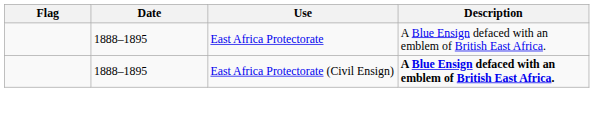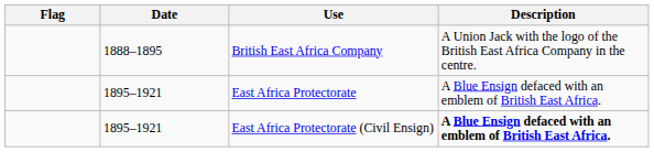+ row: 1888–1895 | British East Africa Company | A Union Jack with the logo of the British East Africa Company in the centre.
East Africa Protectorate | Date: 1888–1895 -> 1895–1921
East Africa Protectorate (Civil Ensign) | Date: 1888–1895 -> 1895–1921
